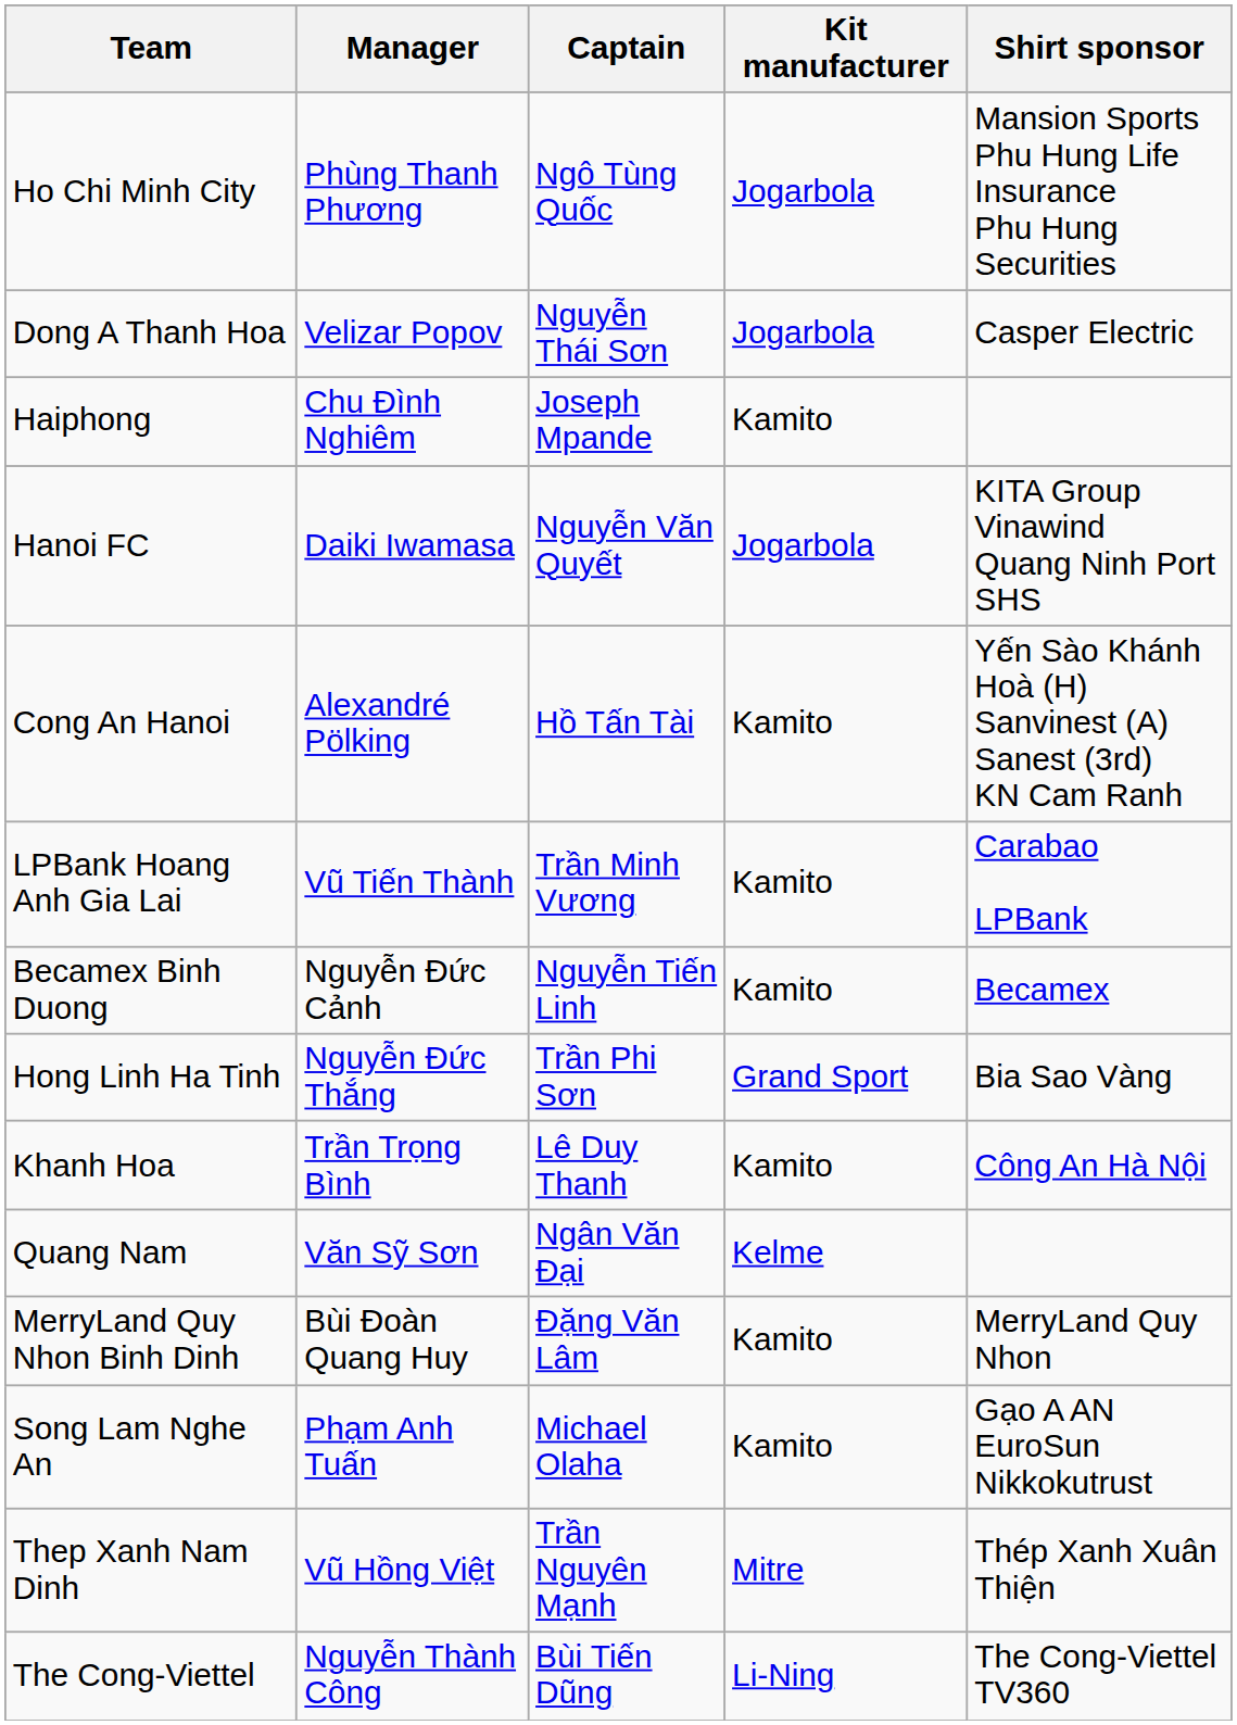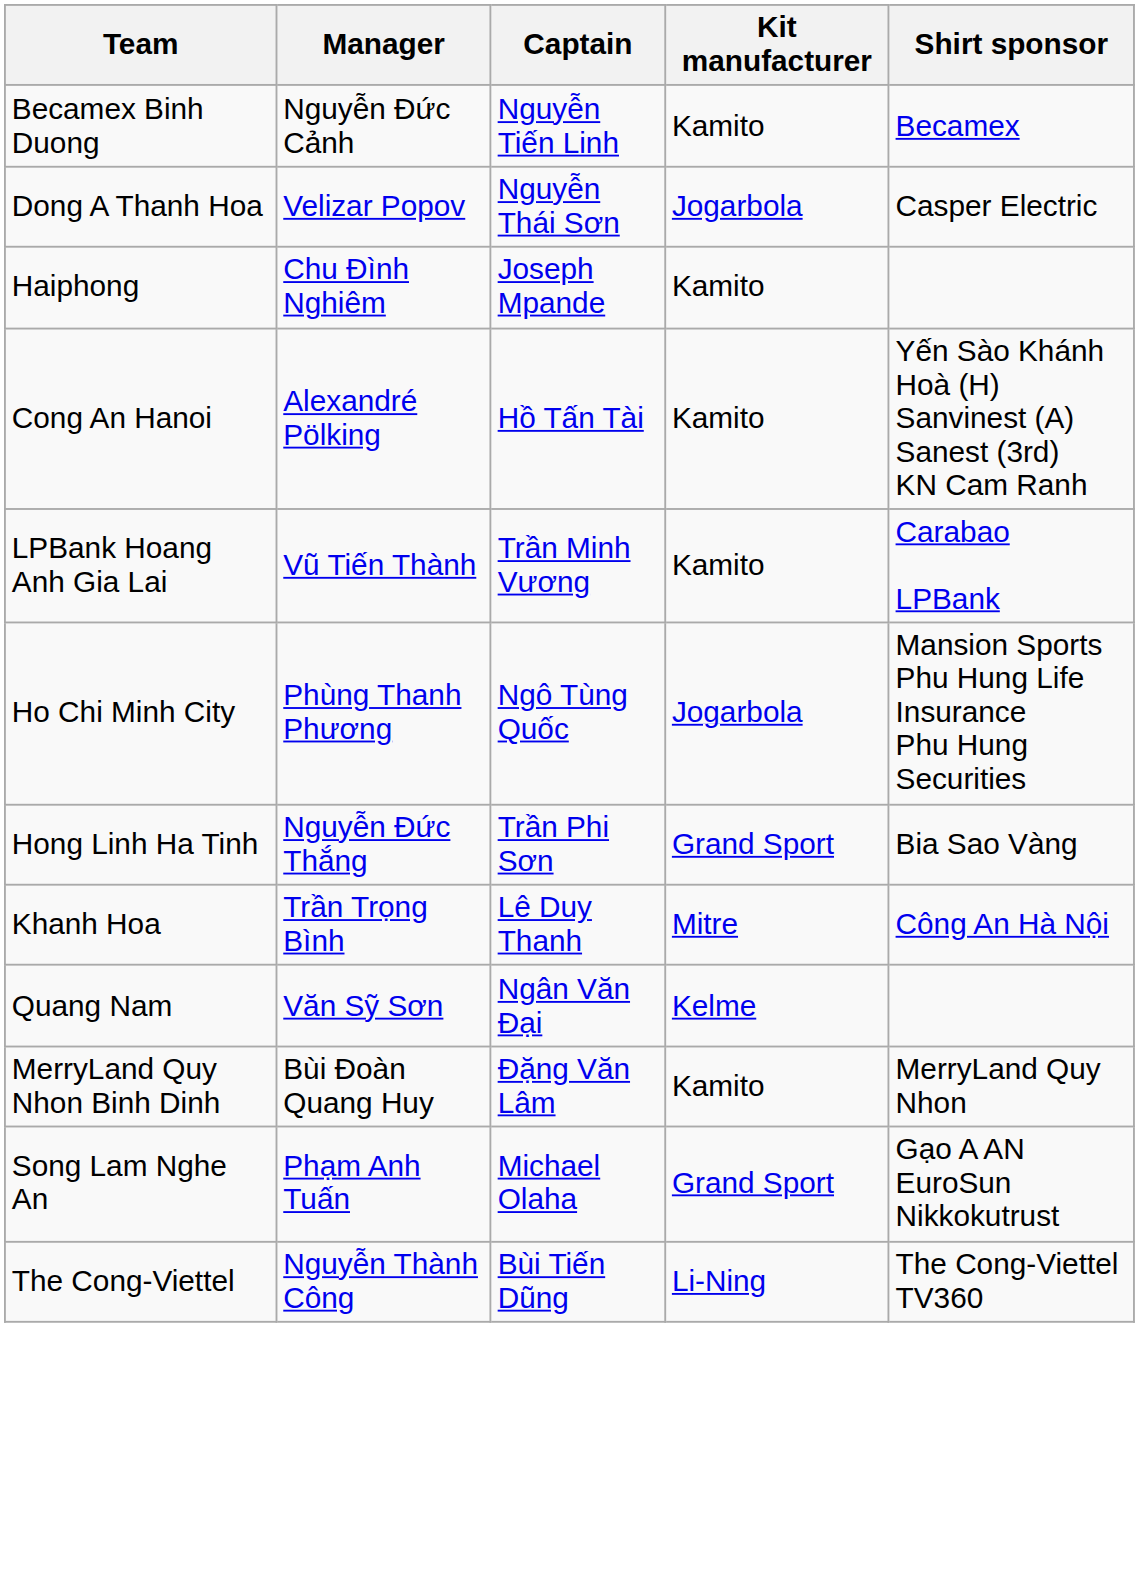rows swapped: Becamex Binh Duong <-> Ho Chi Minh City
- row: Hanoi FC | Daiki Iwamasa | Nguyễn Văn Quyết | Jogarbola | KITA Group Vinawind Quang Ninh Port SHS
Khanh Hoa | Kit manufacturer: Kamito -> Mitre
Song Lam Nghe An | Kit manufacturer: Kamito -> Grand Sport
- row: Thep Xanh Nam Dinh | Vũ Hồng Việt | Trần Nguyên Mạnh | Mitre | Thép Xanh Xuân Thiện
